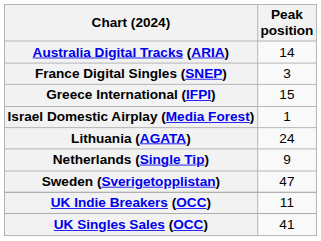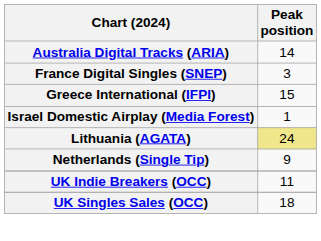Lithuania (AGATA) | Peak position: no background -> khaki background
- row: Sweden (Sverigetopplistan) | 47
UK Singles Sales (OCC) | Peak position: 41 -> 18
